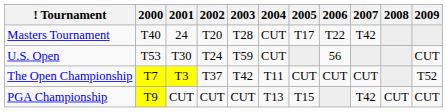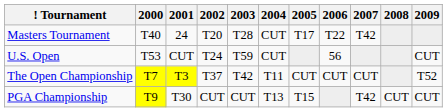U.S. Open | 2001: T30 -> CUT
PGA Championship | 2001: CUT -> T30
